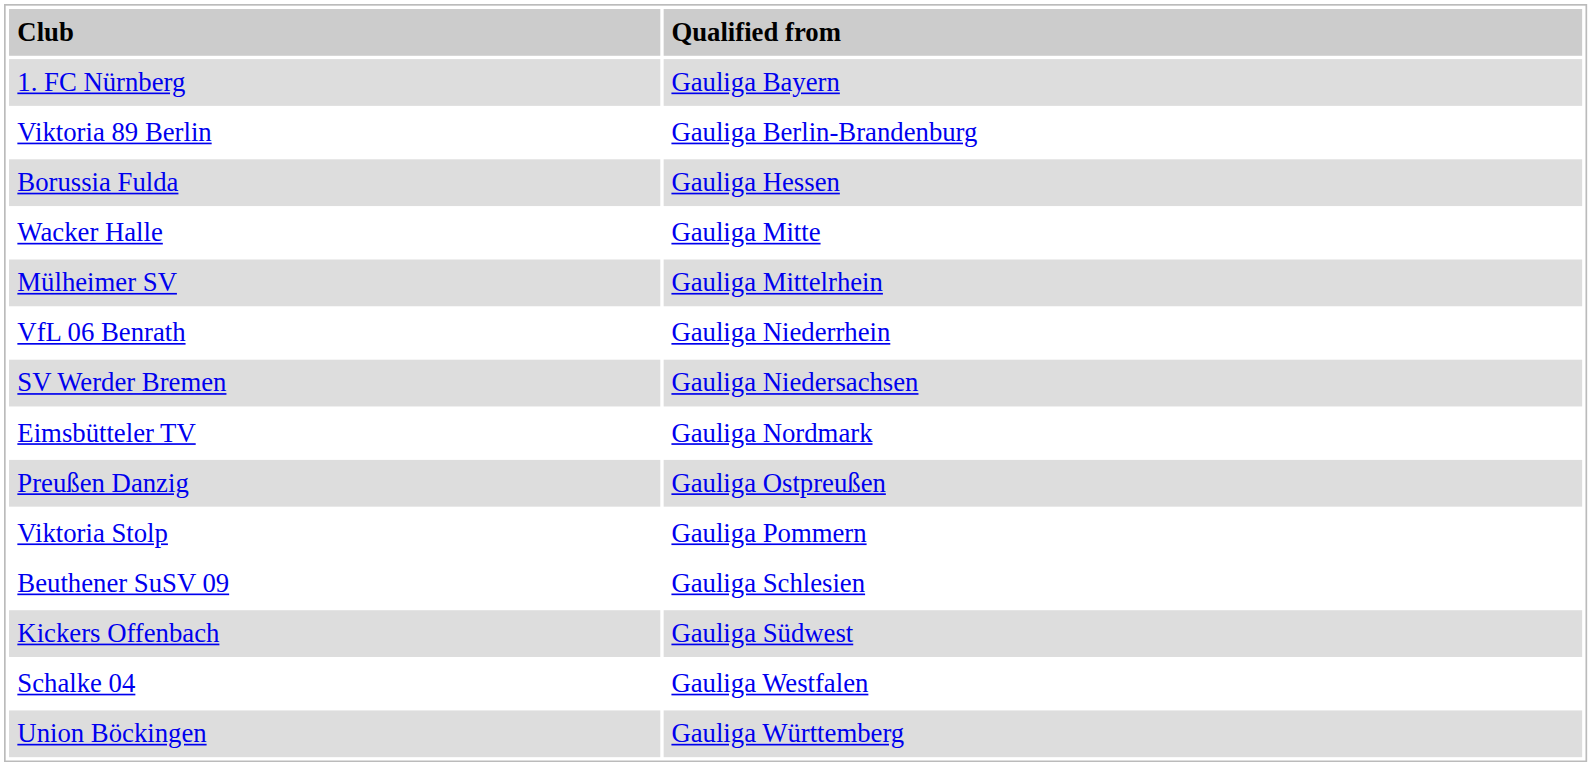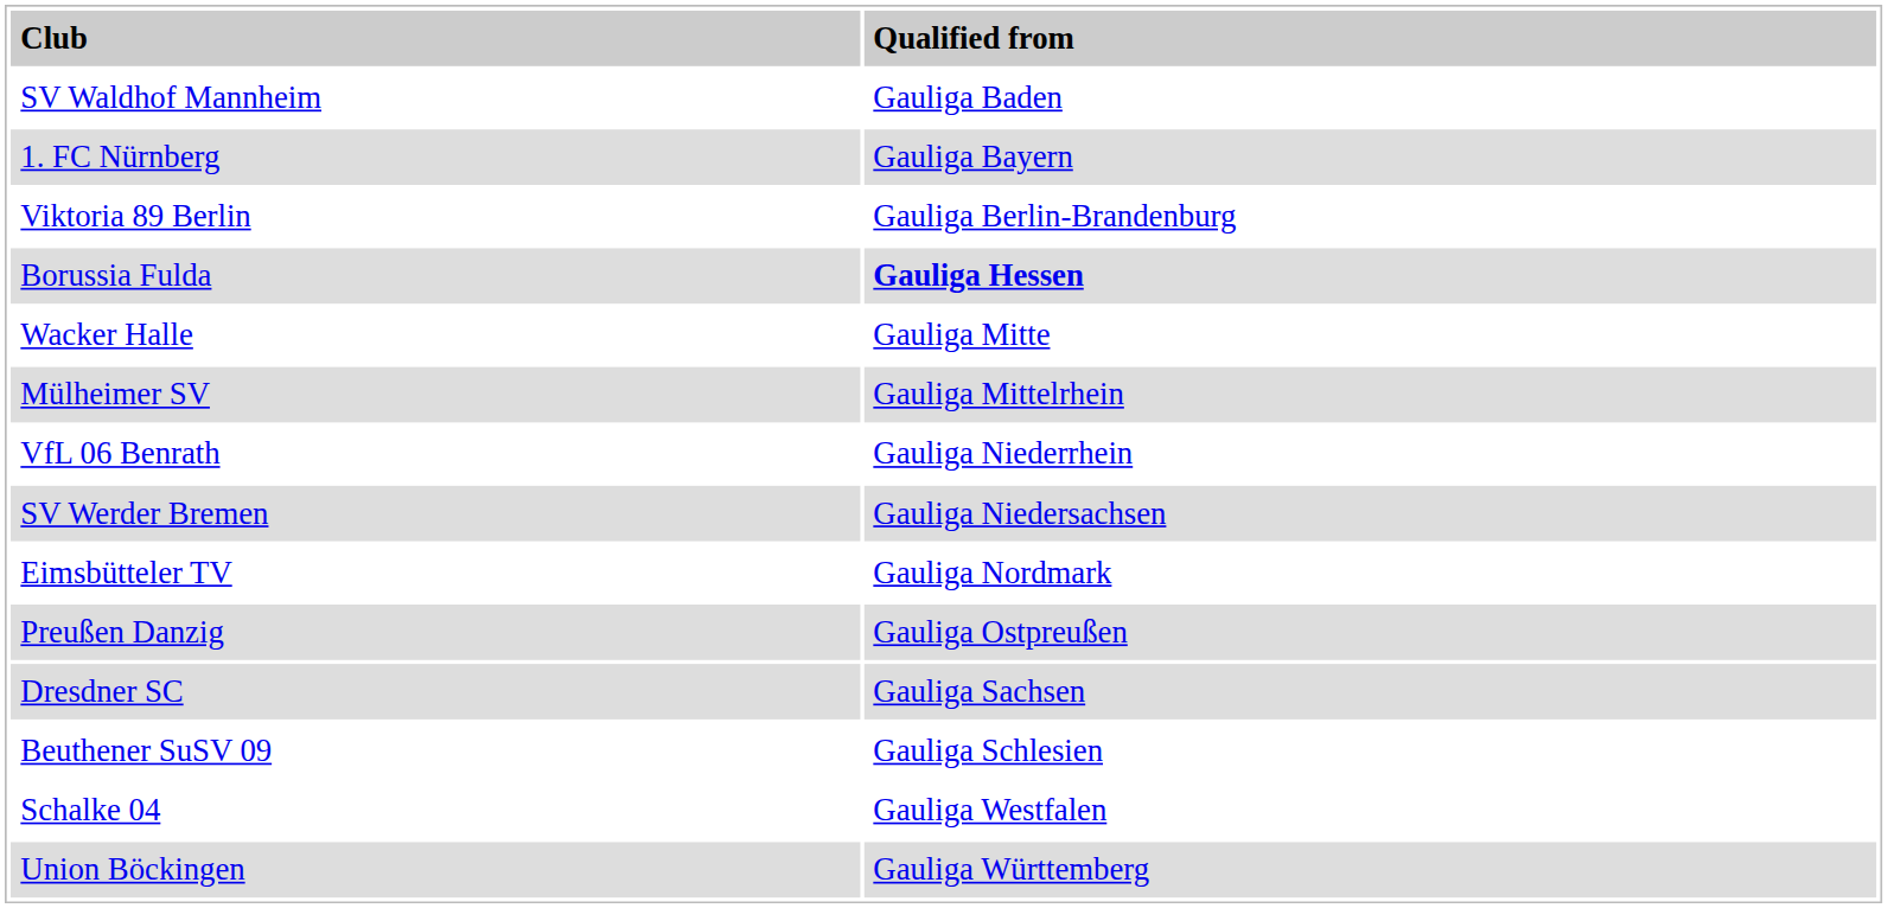+ row: SV Waldhof Mannheim | Gauliga Baden
Borussia Fulda | column 2: normal -> bold
- row: Viktoria Stolp | Gauliga Pommern
+ row: Dresdner SC | Gauliga Sachsen
- row: Kickers Offenbach | Gauliga Südwest
